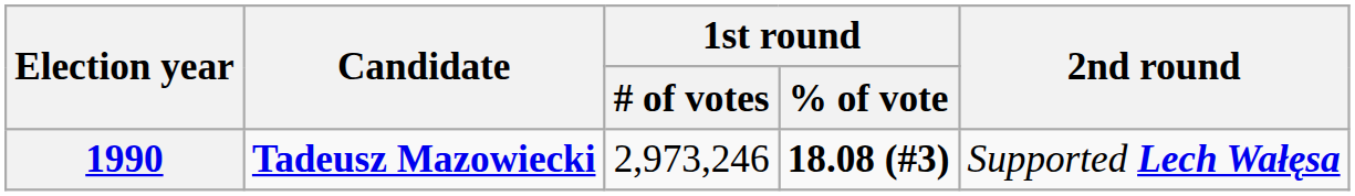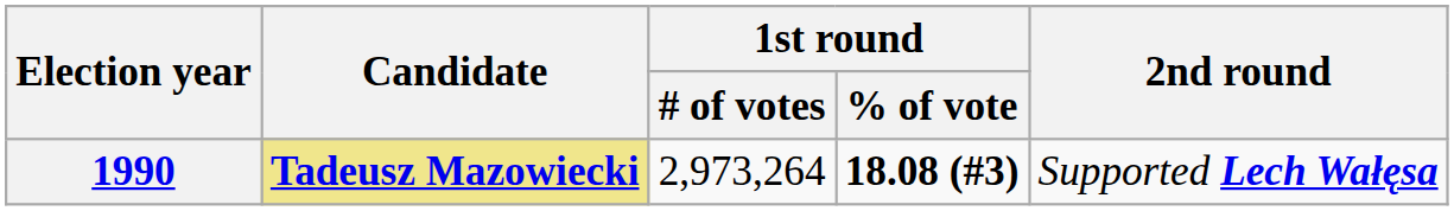1990 | Candidate: no background -> khaki background
1990 | 1st round / # of votes: 2,973,246 -> 2,973,264
